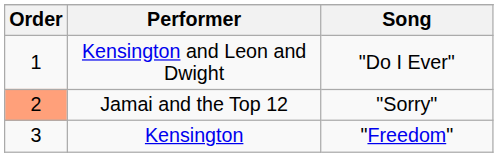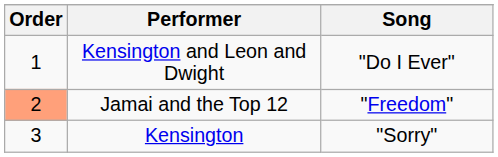Jamai and the Top 12 | Song: "Sorry" -> "Freedom"
Kensington | Song: "Freedom" -> "Sorry"
